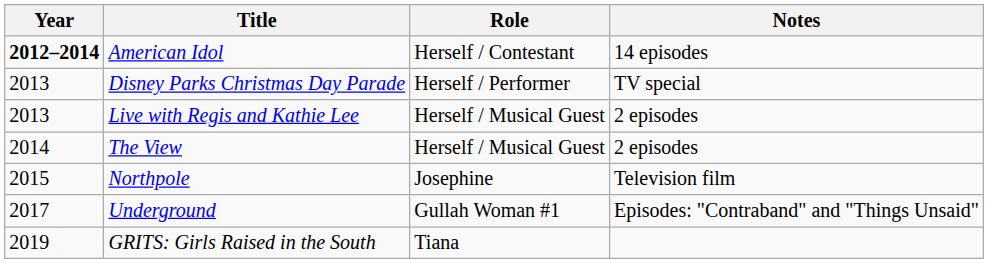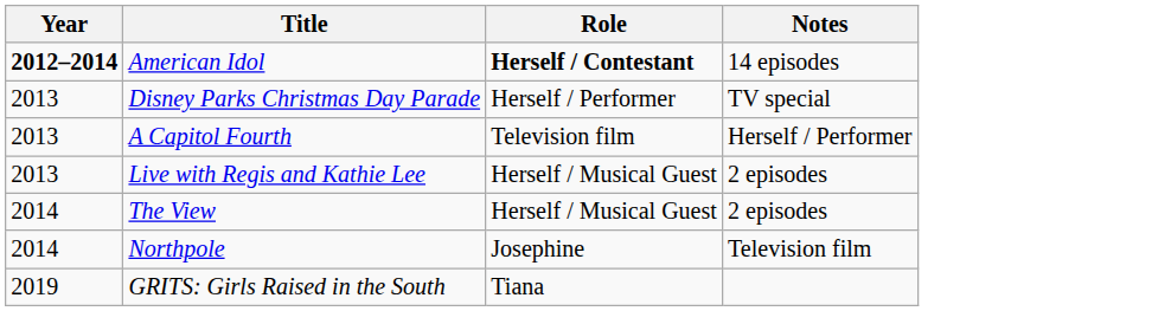American Idol | Role: normal -> bold
+ row: 2013 | A Capitol Fourth | Television film | Herself / Performer
Northpole | Year: 2015 -> 2014
- row: 2017 | Underground | Gullah Woman #1 | Episodes: "Contraband" and "Things Unsaid"
